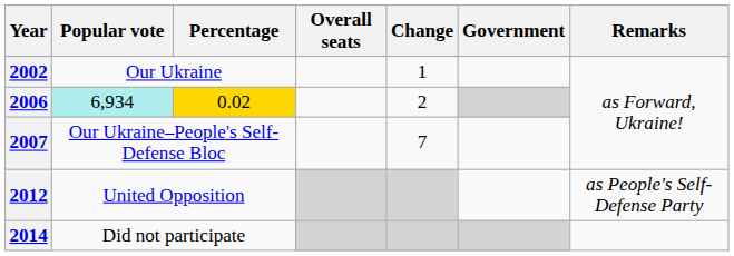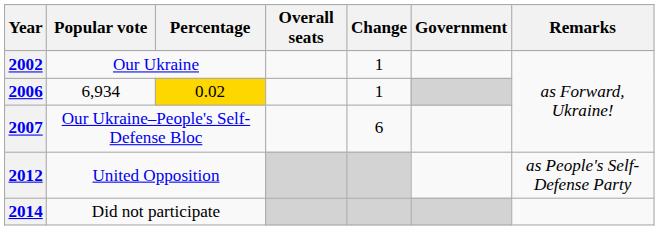2006 | Popular vote: paleturquoise background -> no background
2006 | Change: 2 -> 1
2007 | Change: 7 -> 6
